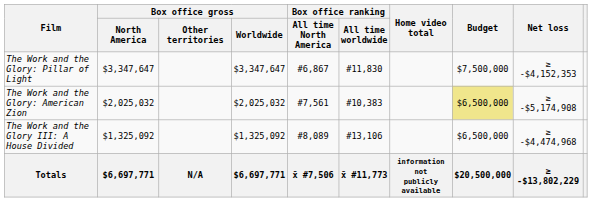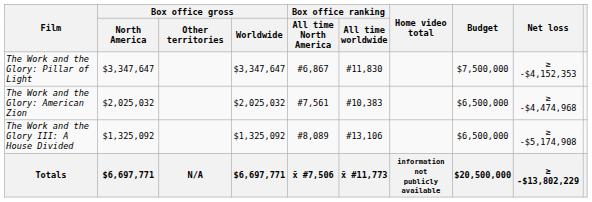The Work and the Glory: American Zion | Budget: khaki background -> no background
The Work and the Glory: American Zion | Net loss: ≥ -$5,174,908 -> ≥ -$4,474,968
The Work and the Glory III: A House Divided | Net loss: ≥ -$4,474,968 -> ≥ -$5,174,908
